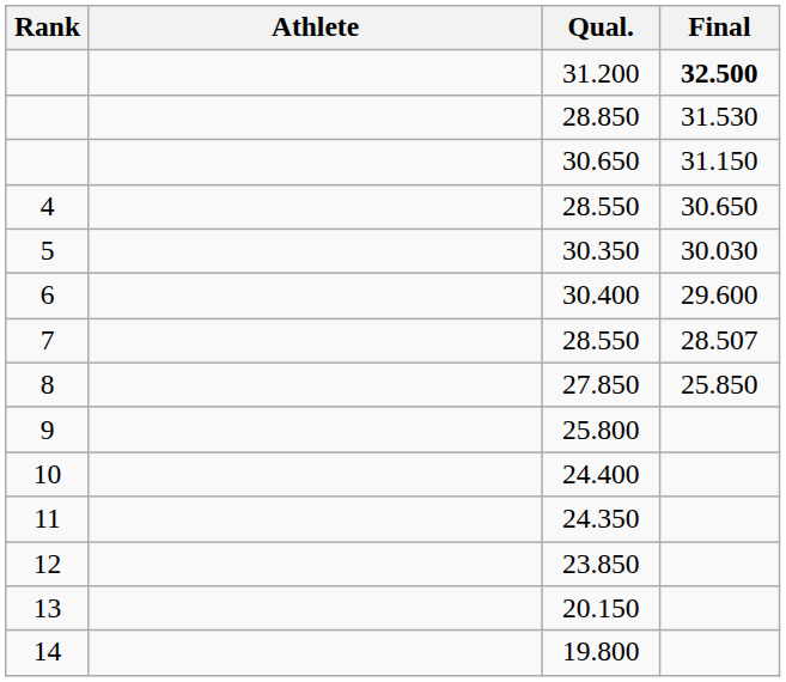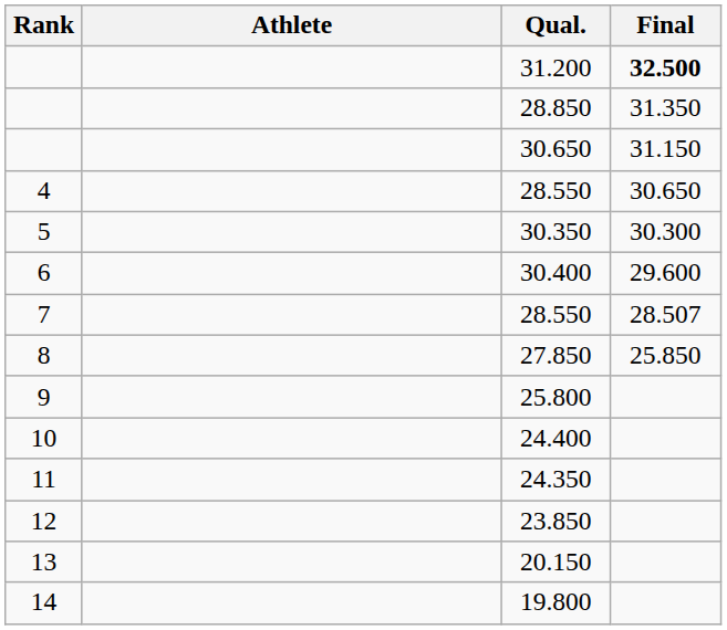28.850 | Final: 31.530 -> 31.350
30.350 | Final: 30.030 -> 30.300
